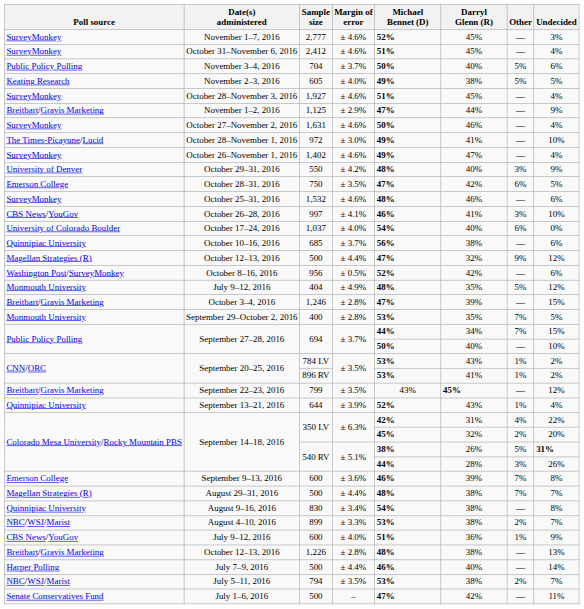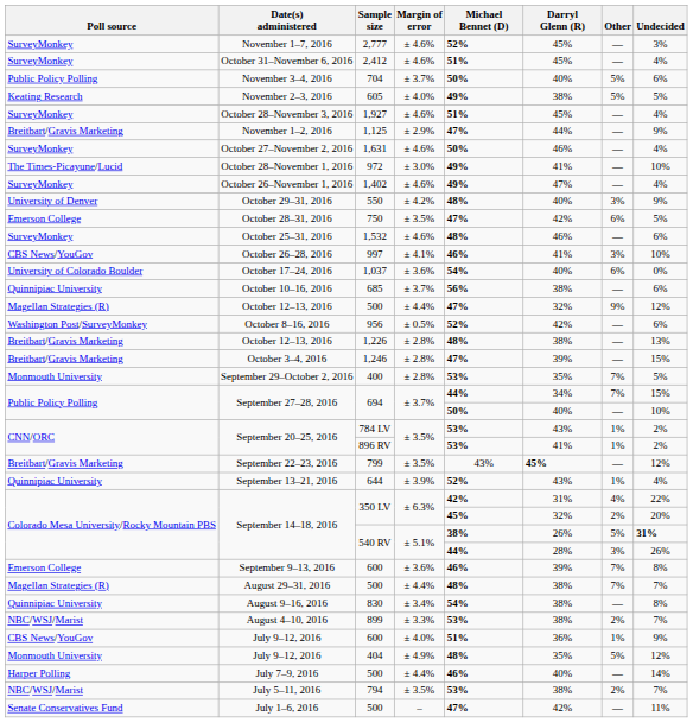October 17–24, 2016 | Margin of error: ± 4.0% -> ± 3.6%
rows swapped: October 12–13, 2016 / 1,226 <-> July 9–12, 2016 / 404
